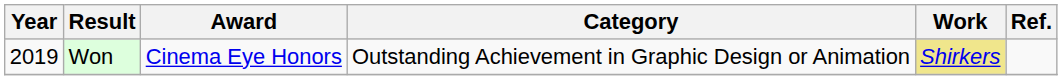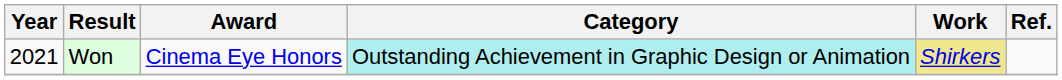Won | Year: 2019 -> 2021
Won | Category: no background -> paleturquoise background
